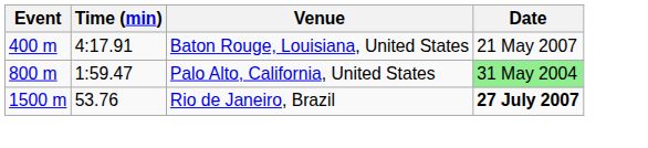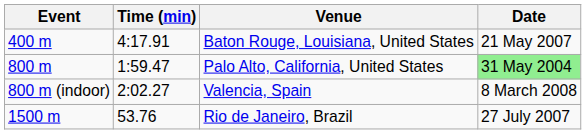+ row: 800 m (indoor) | 2:02.27 | Valencia, Spain | 8 March 2008
Rio de Janeiro, Brazil | Date: bold -> normal
